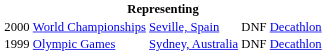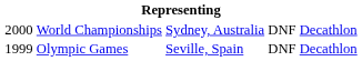World Championships | column 3: Seville, Spain -> Sydney, Australia
Olympic Games | column 3: Sydney, Australia -> Seville, Spain
